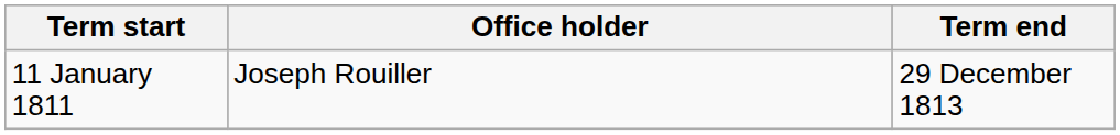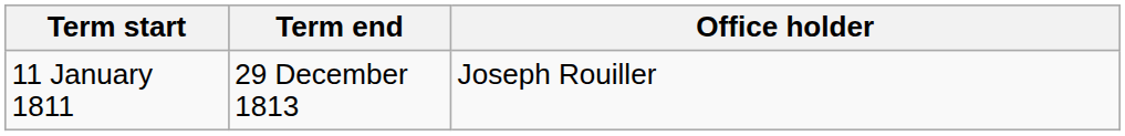columns swapped: Term end <-> Office holder
